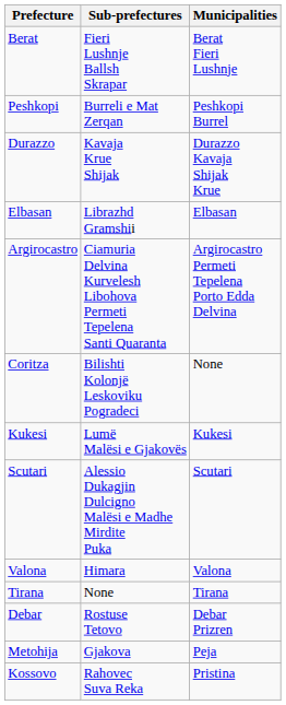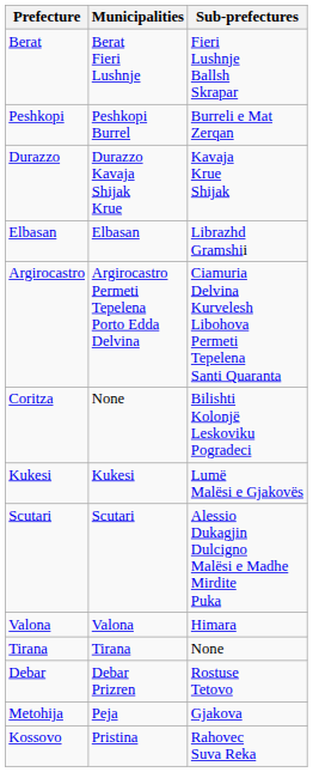columns swapped: Sub-prefectures <-> Municipalities
